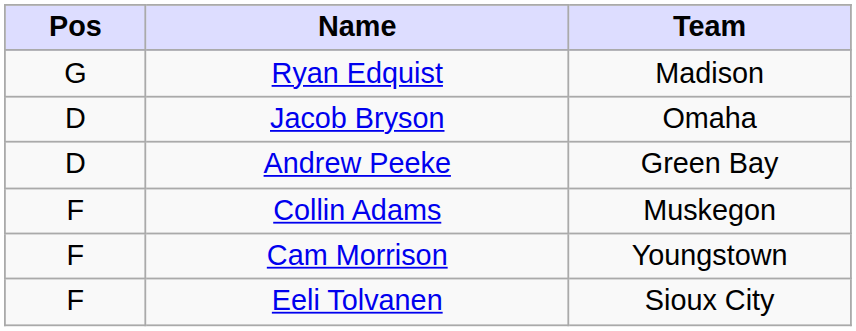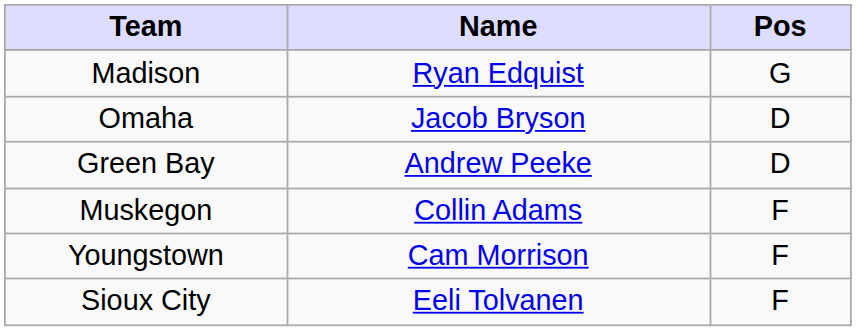columns swapped: Pos <-> Team
